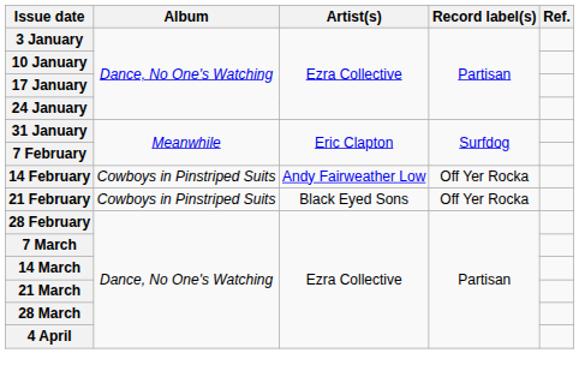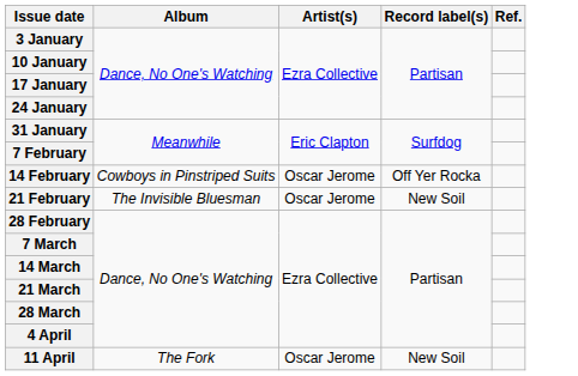14 February | Artist(s): Andy Fairweather Low -> Oscar Jerome
21 February | Album: Cowboys in Pinstriped Suits -> The Invisible Bluesman
21 February | Artist(s): Black Eyed Sons -> Oscar Jerome
21 February | Record label(s): Off Yer Rocka -> New Soil
+ row: 11 April | The Fork | Oscar Jerome | New Soil
